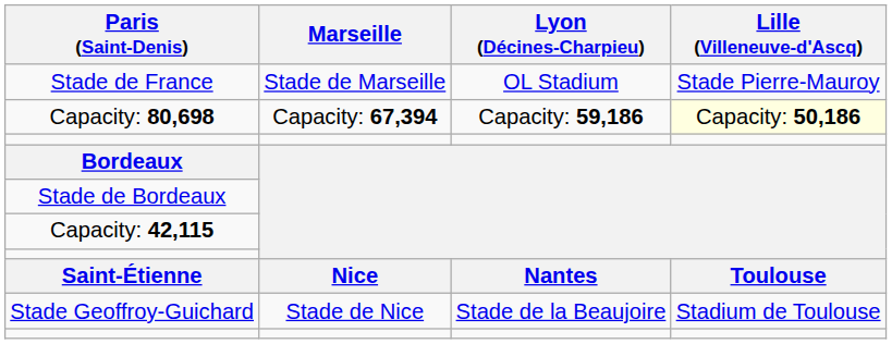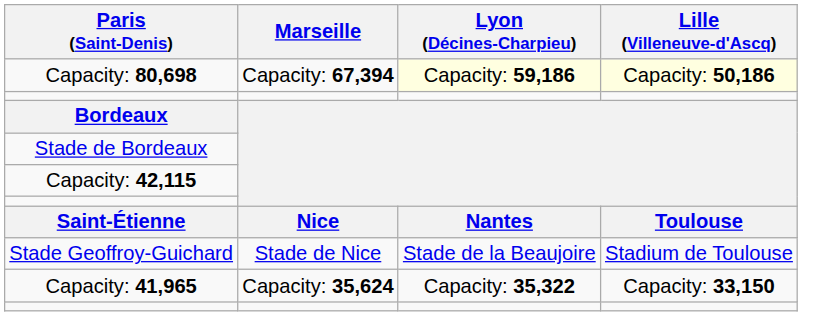- row: Stade de France | Stade de Marseille | OL Stadium | Stade Pierre-Mauroy
Capacity: 80,698 | Lyon (Décines-Charpieu): no background -> lightyellow background
+ row: Capacity: 41,965 | Capacity: 35,624 | Capacity: 35,322 | Capacity: 33,150
